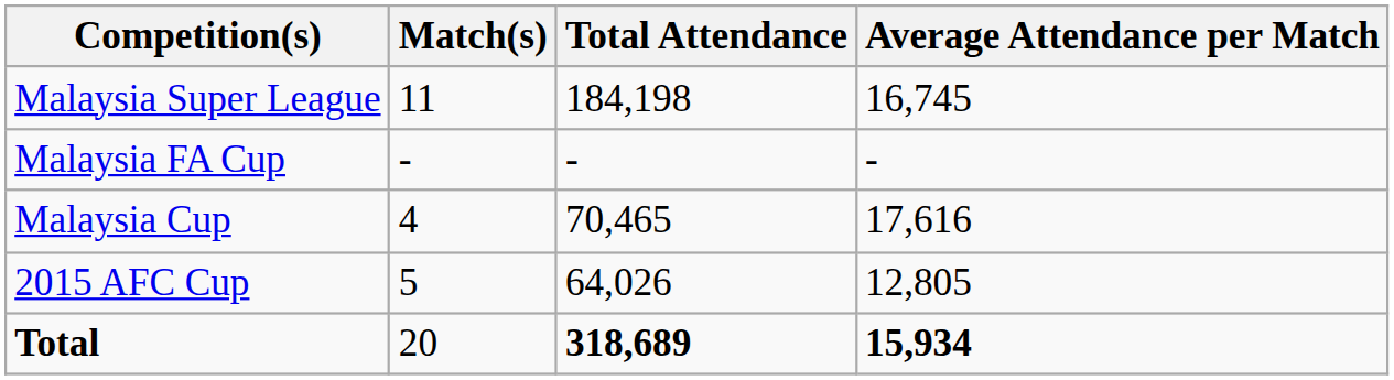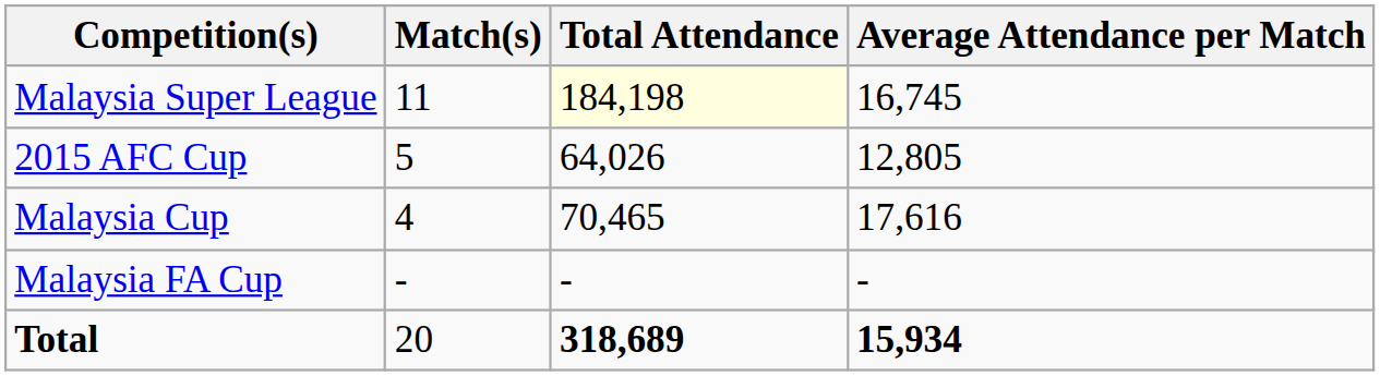Malaysia Super League | Total Attendance: no background -> lightyellow background
rows swapped: Malaysia FA Cup <-> 2015 AFC Cup
